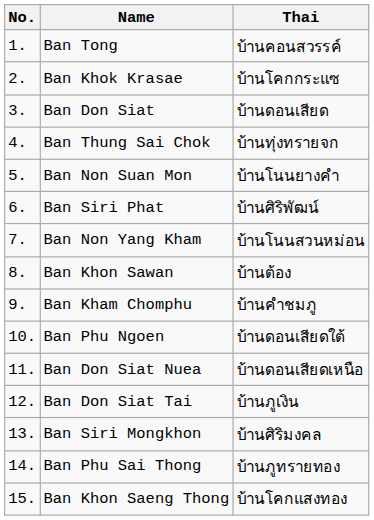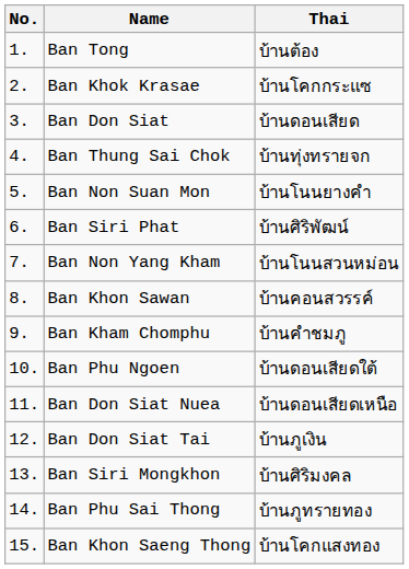Ban Tong | Thai: บ้านคอนสวรรค์ -> บ้านต้อง
Ban Khon Sawan | Thai: บ้านต้อง -> บ้านคอนสวรรค์
